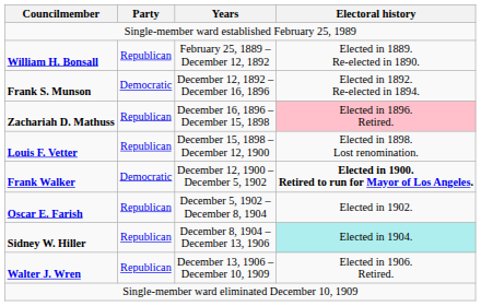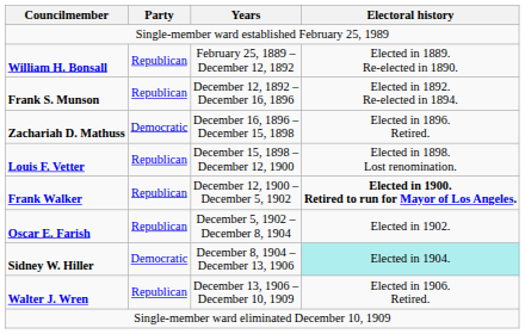Frank S. Munson | Party: Democratic -> Republican
Zachariah D. Mathuss | Party: Republican -> Democratic
Zachariah D. Mathuss | Electoral history: pink background -> no background
Frank Walker | Party: Democratic -> Republican
Sidney W. Hiller | Party: Republican -> Democratic
